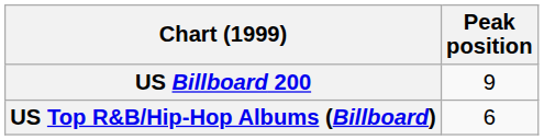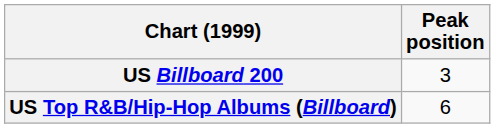US Billboard 200 | Peak position: 9 -> 3
